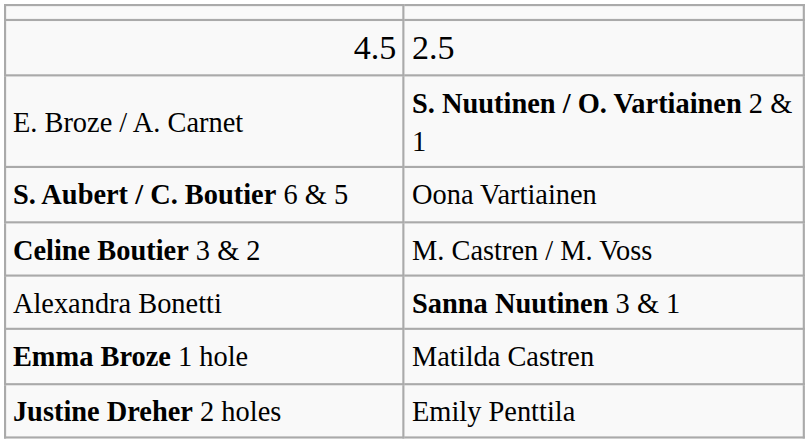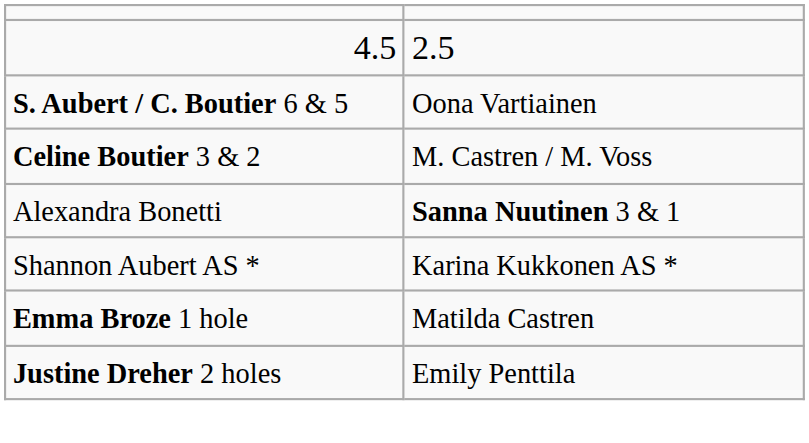- row: E. Broze / A. Carnet | S. Nuutinen / O. Vartiainen 2 & 1
+ row: Shannon Aubert AS * | Karina Kukkonen AS *
